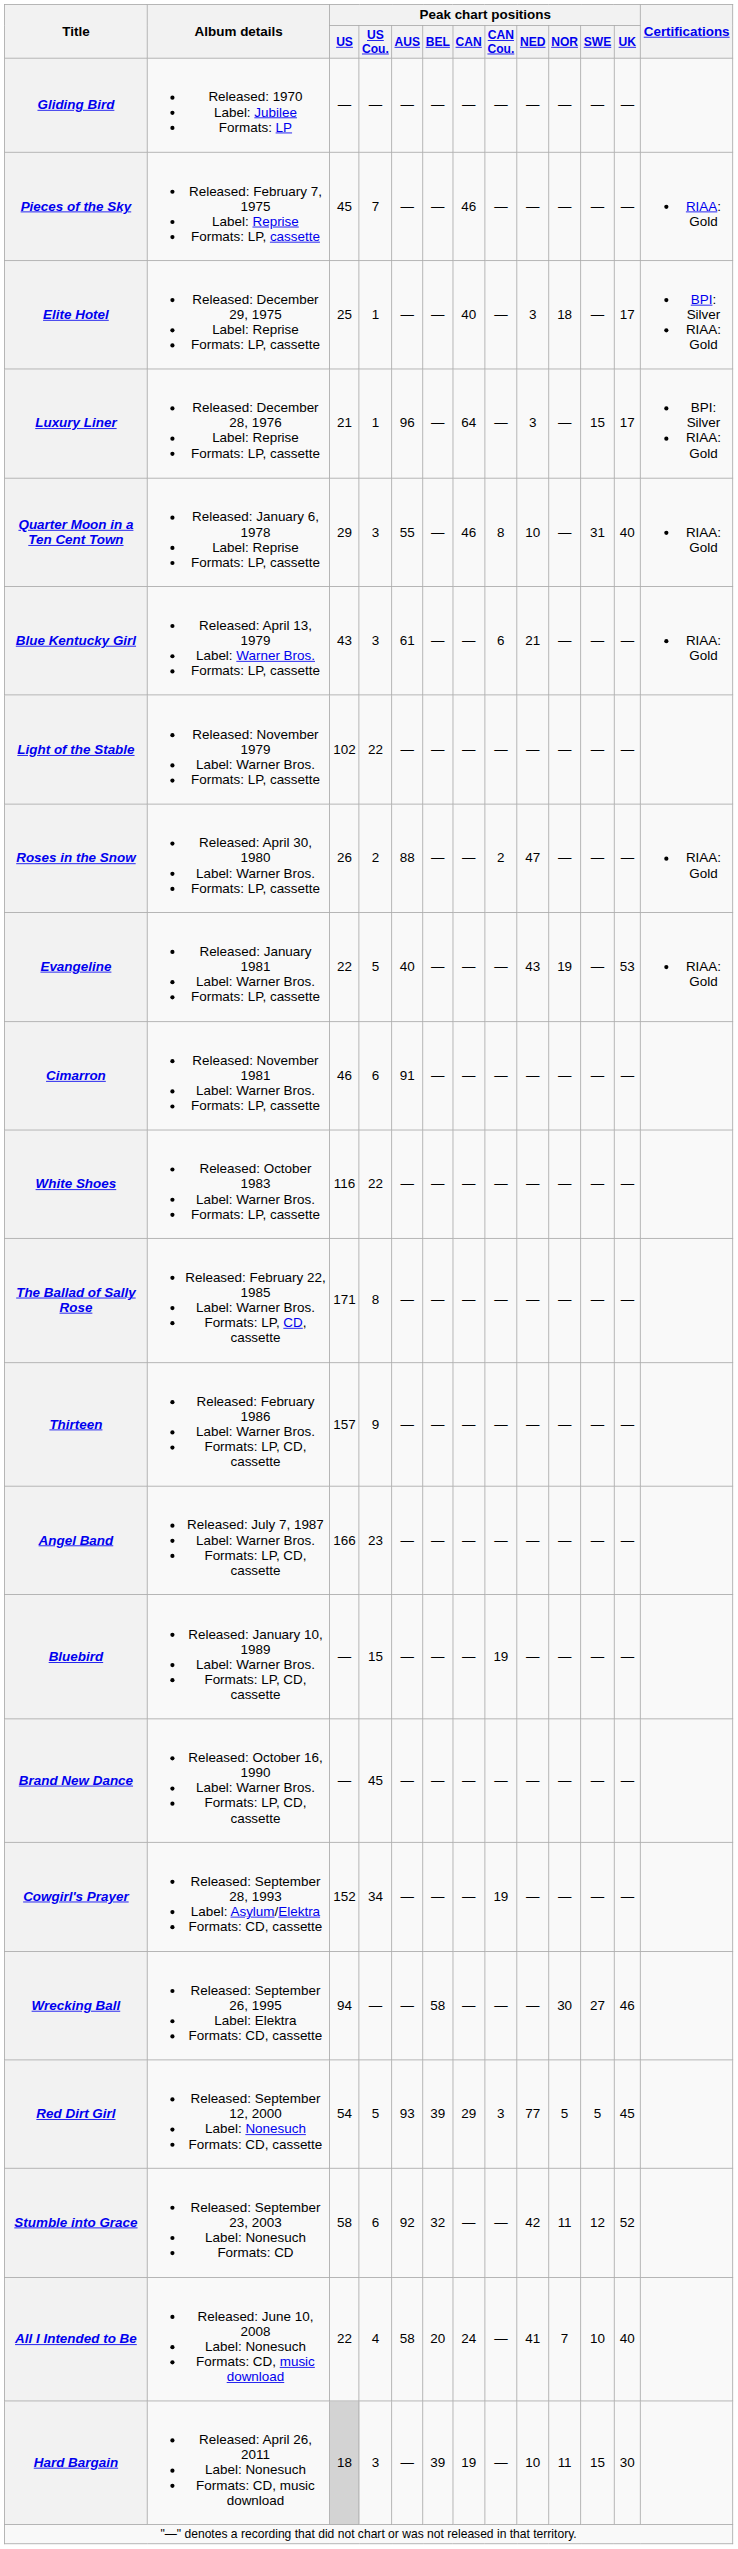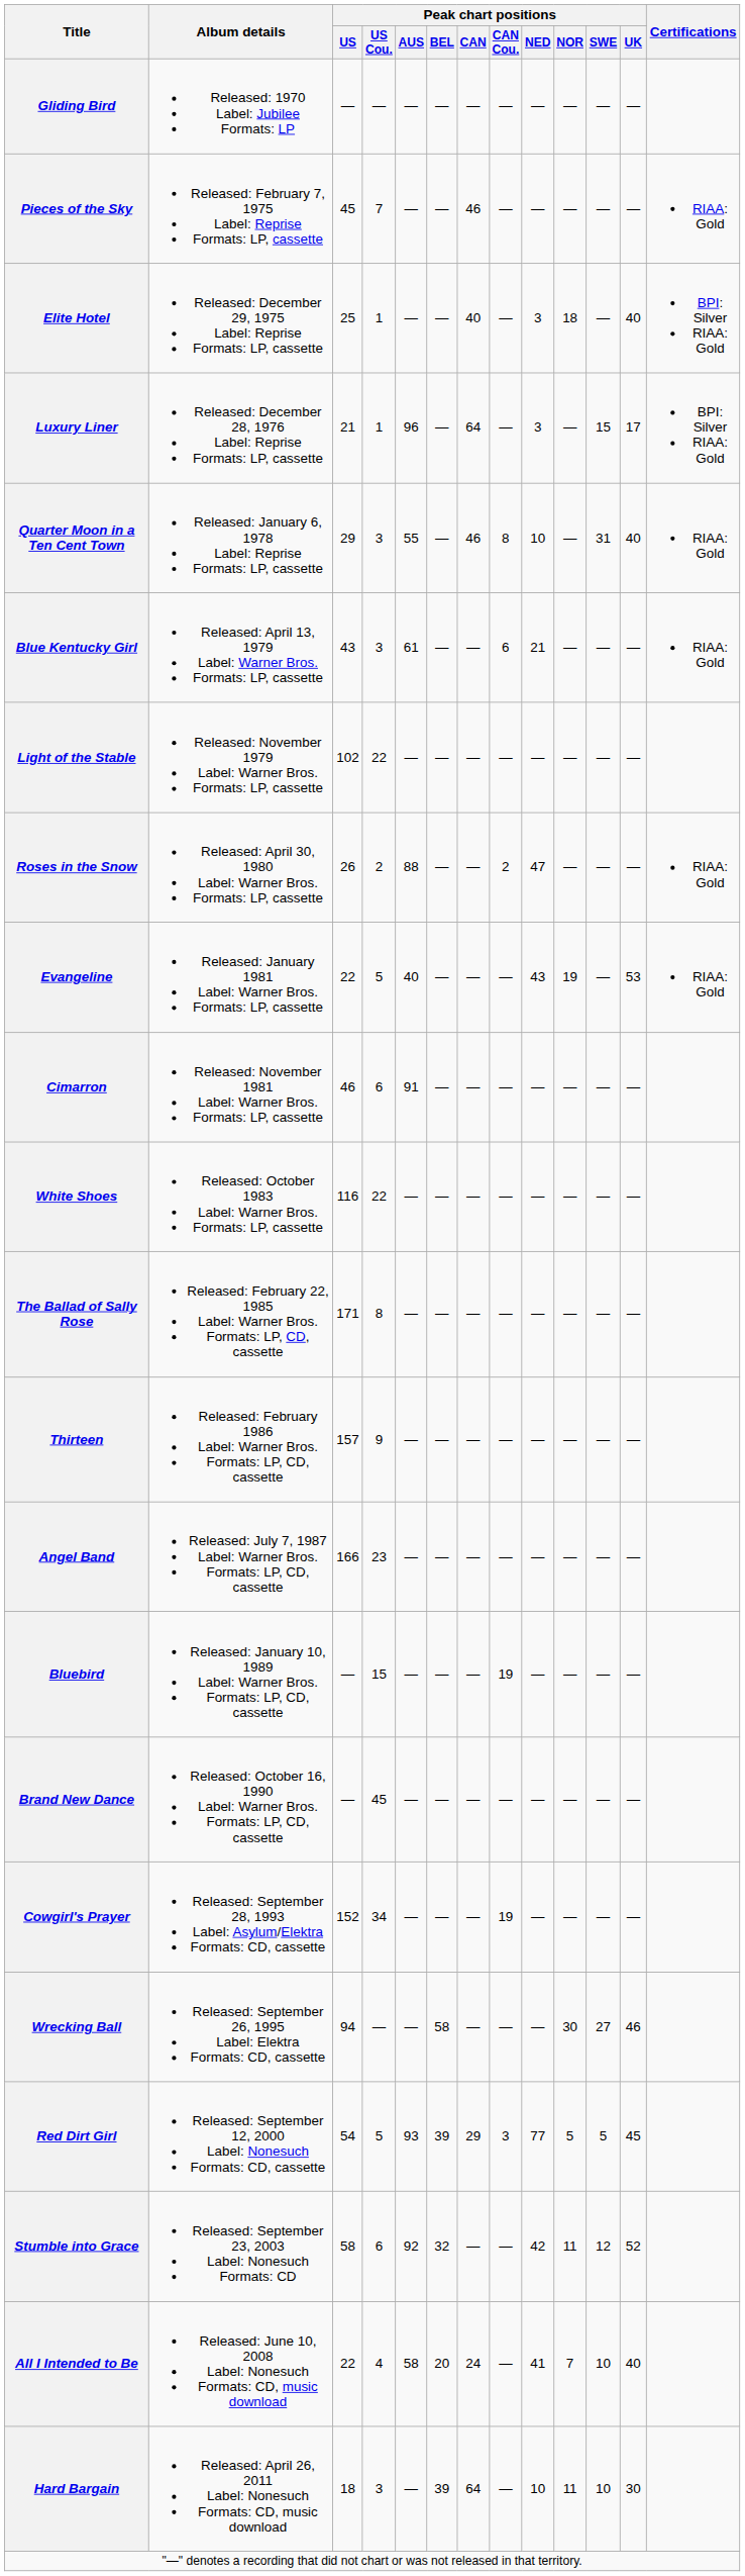Elite Hotel | Peak chart positions / UK: 17 -> 40
Hard Bargain | Peak chart positions / US: lightgrey background -> no background
Hard Bargain | Peak chart positions / CAN: 19 -> 64
Hard Bargain | Peak chart positions / SWE: 15 -> 10
